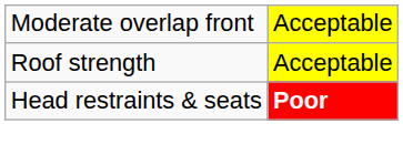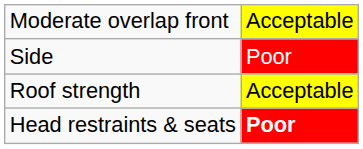+ row: Side | Poor
